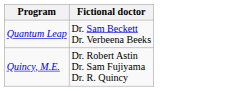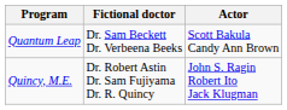+ column: Actor | Scott Bakula Candy Ann Brown | John S. Ragin Robert Ito Jack Klugman
